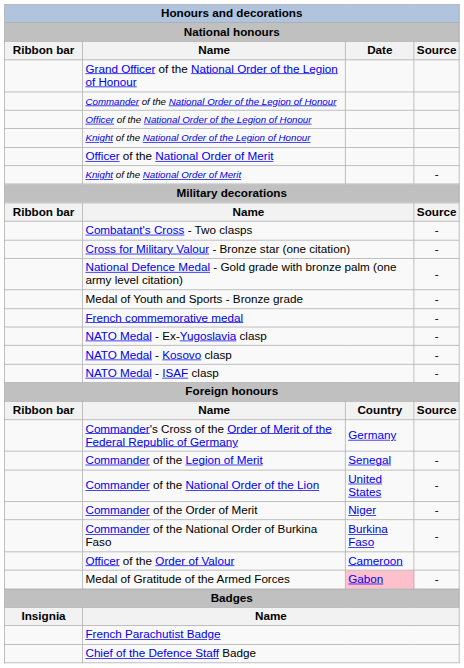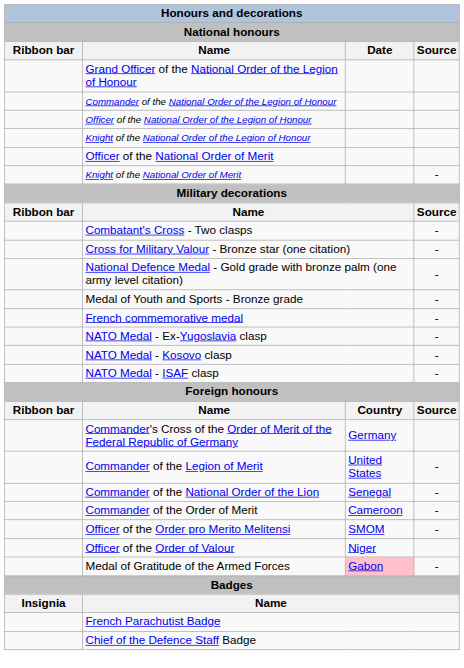Commander of the Legion of Merit | Date: Senegal -> United States
Commander of the National Order of the Lion | Date: United States -> Senegal
Commander of the Order of Merit | Date: Niger -> Cameroon
- row: Commander of the National Order of Burkina Faso | Burkina Faso | -
+ row: Officer of the Order pro Merito Melitensi | SMOM | -
Officer of the Order of Valour | Date: Cameroon -> Niger
